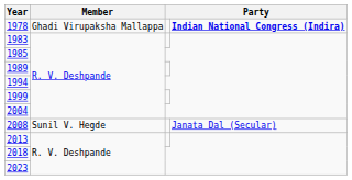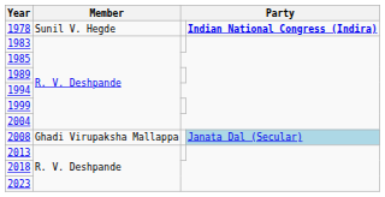1978 | Member: Ghadi Virupaksha Mallappa -> Sunil V. Hegde
2008 | Member: Sunil V. Hegde -> Ghadi Virupaksha Mallappa
2008 | column 4: no background -> lightblue background
